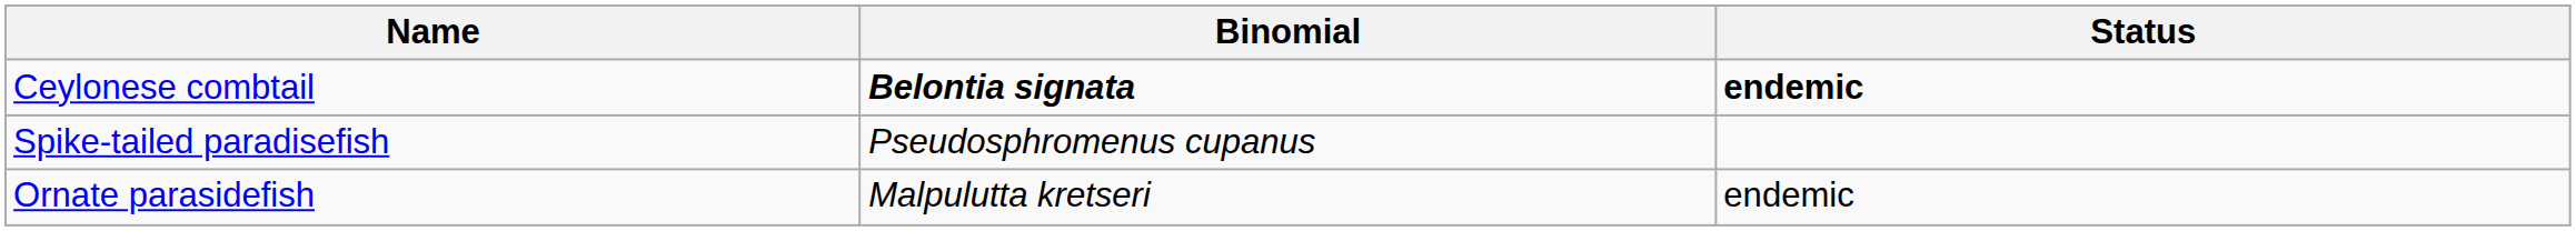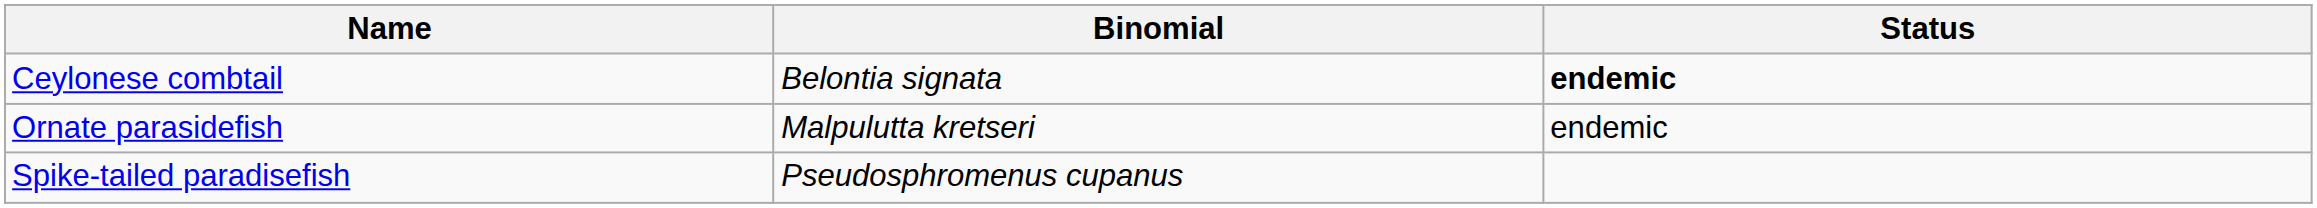Ceylonese combtail | Binomial: bold -> normal
rows swapped: Ornate parasidefish <-> Spike-tailed paradisefish
